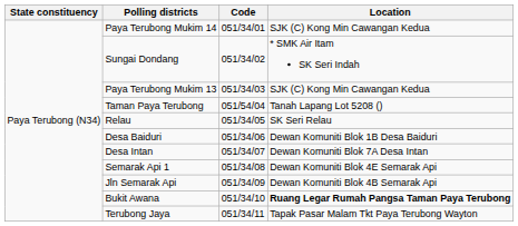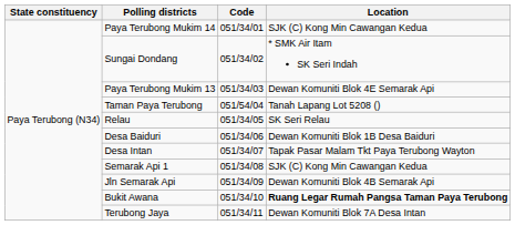Paya Terubong Mukim 13 | Location: SJK (C) Kong Min Cawangan Kedua -> Dewan Komuniti Blok 4E Semarak Api
Desa Intan | Location: Dewan Komuniti Blok 7A Desa Intan -> Tapak Pasar Malam Tkt Paya Terubong Wayton
Semarak Api 1 | Location: Dewan Komuniti Blok 4E Semarak Api -> SJK (C) Kong Min Cawangan Kedua
Terubong Jaya | Location: Tapak Pasar Malam Tkt Paya Terubong Wayton -> Dewan Komuniti Blok 7A Desa Intan
